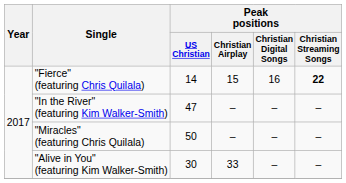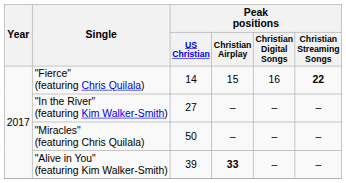"In the River" (featuring Kim Walker-Smith) | Peak positions / US Christian: 47 -> 27
"Alive in You" (featuring Kim Walker-Smith) | Peak positions / US Christian: 30 -> 39
"Alive in You" (featuring Kim Walker-Smith) | Peak positions / Christian Airplay: normal -> bold
